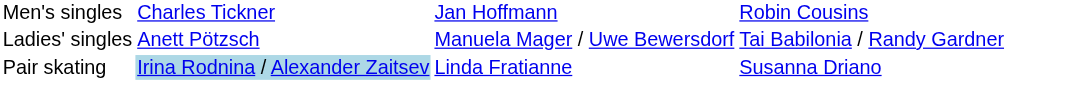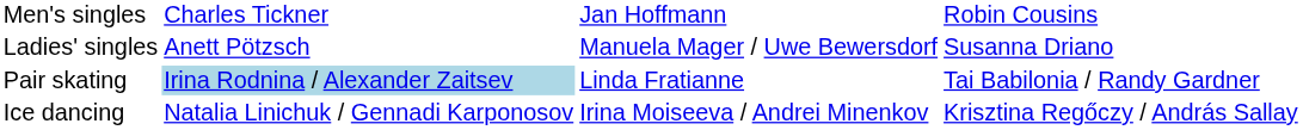Ladies' singles | column 4: Tai Babilonia / Randy Gardner -> Susanna Driano
Pair skating | column 4: Susanna Driano -> Tai Babilonia / Randy Gardner
+ row: Ice dancing | Natalia Linichuk / Gennadi Karponosov | Irina Moiseeva / Andrei Minenkov | Krisztina Regőczy / András Sallay
